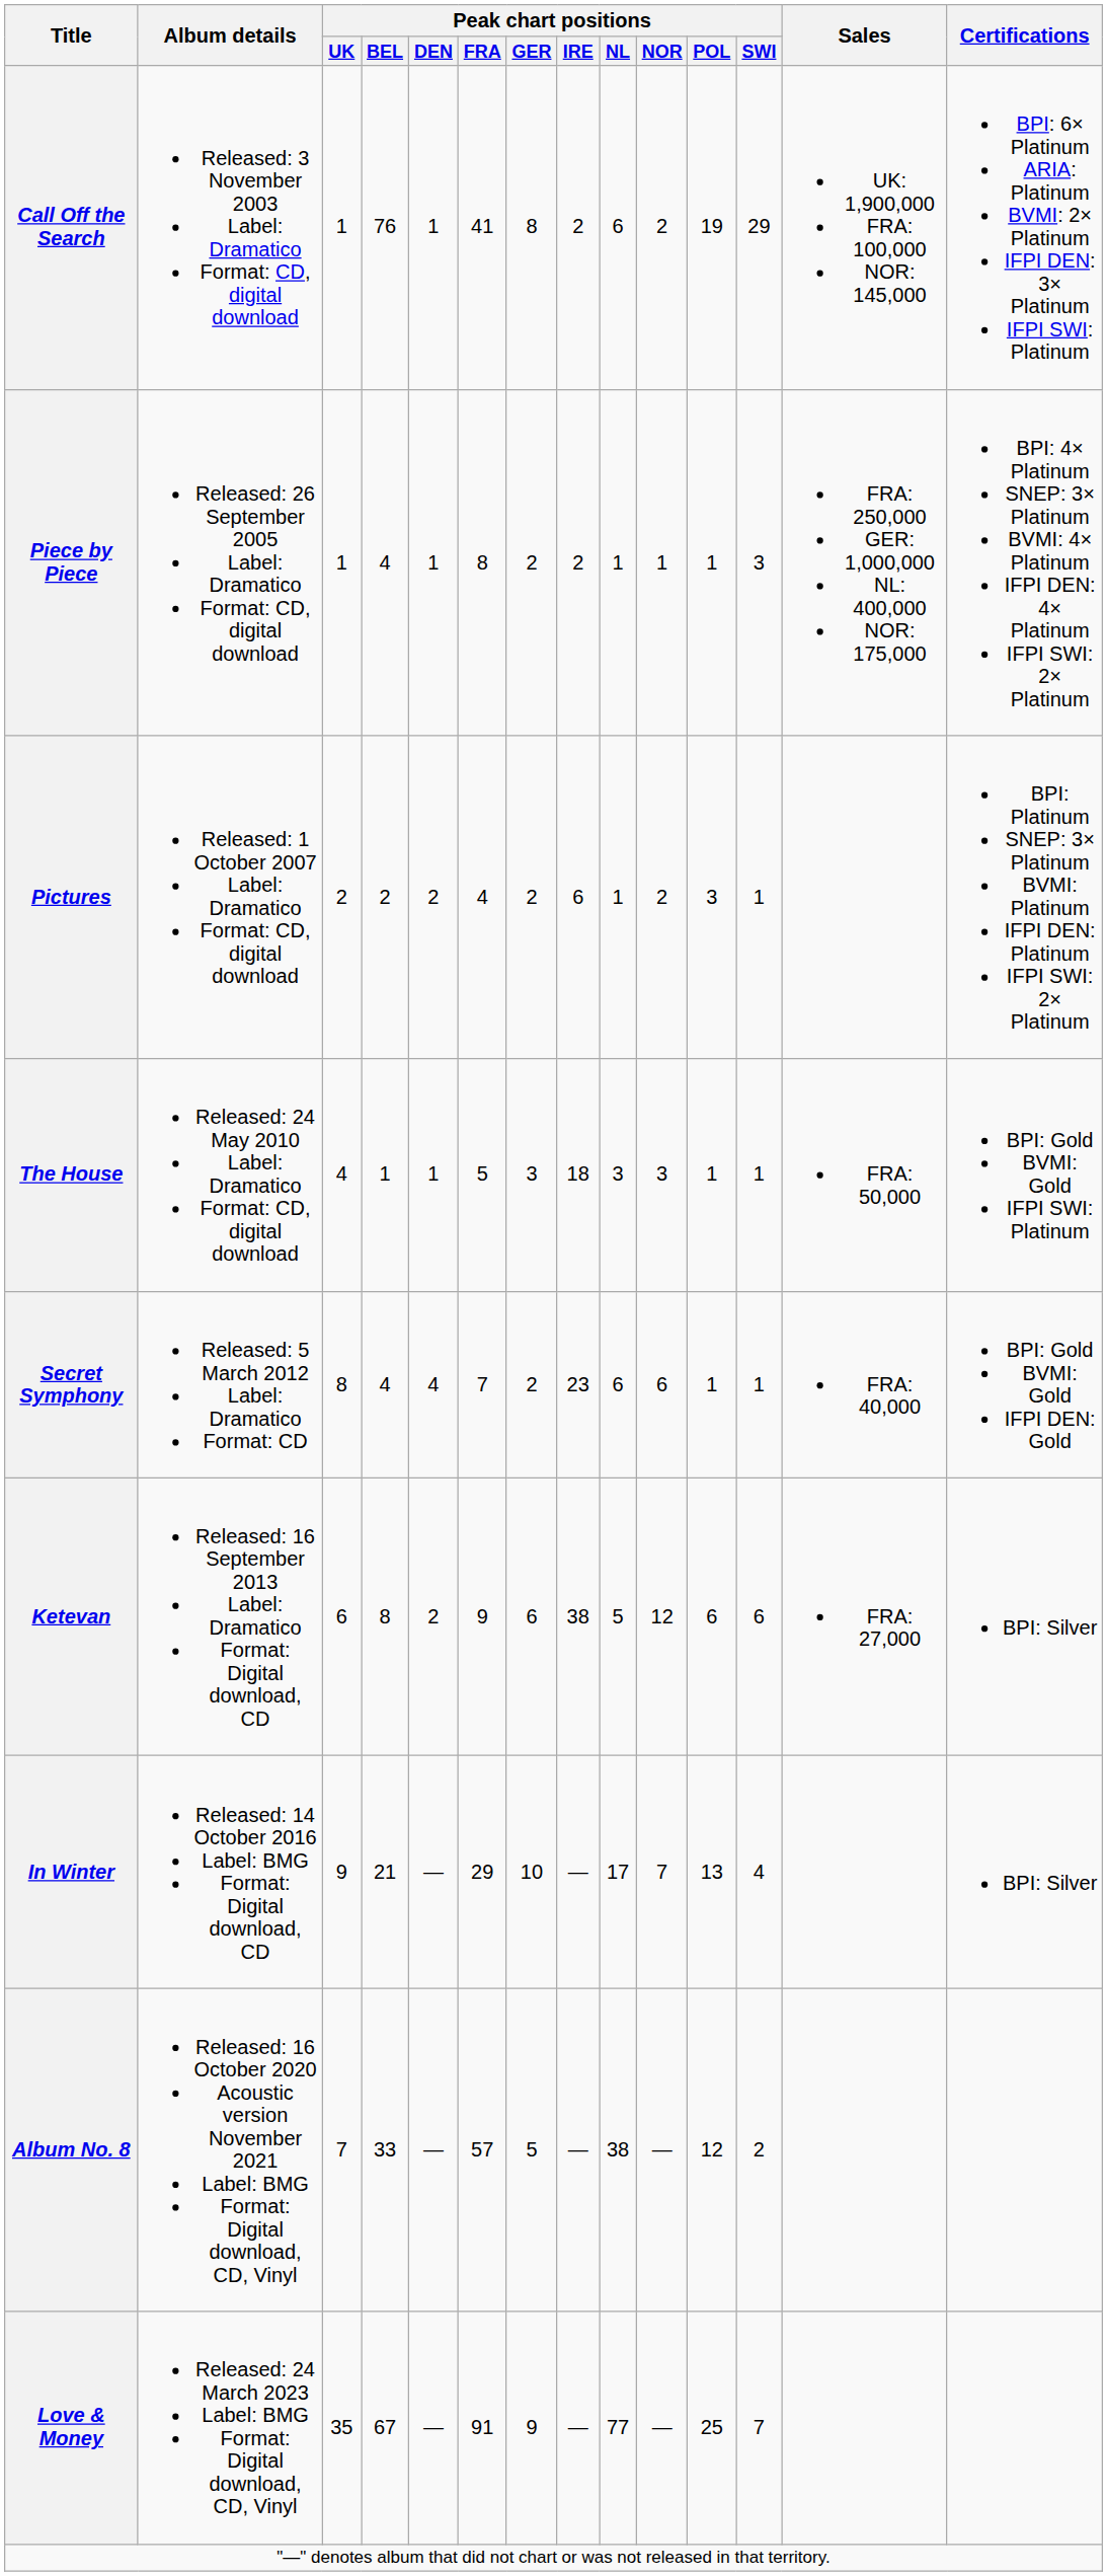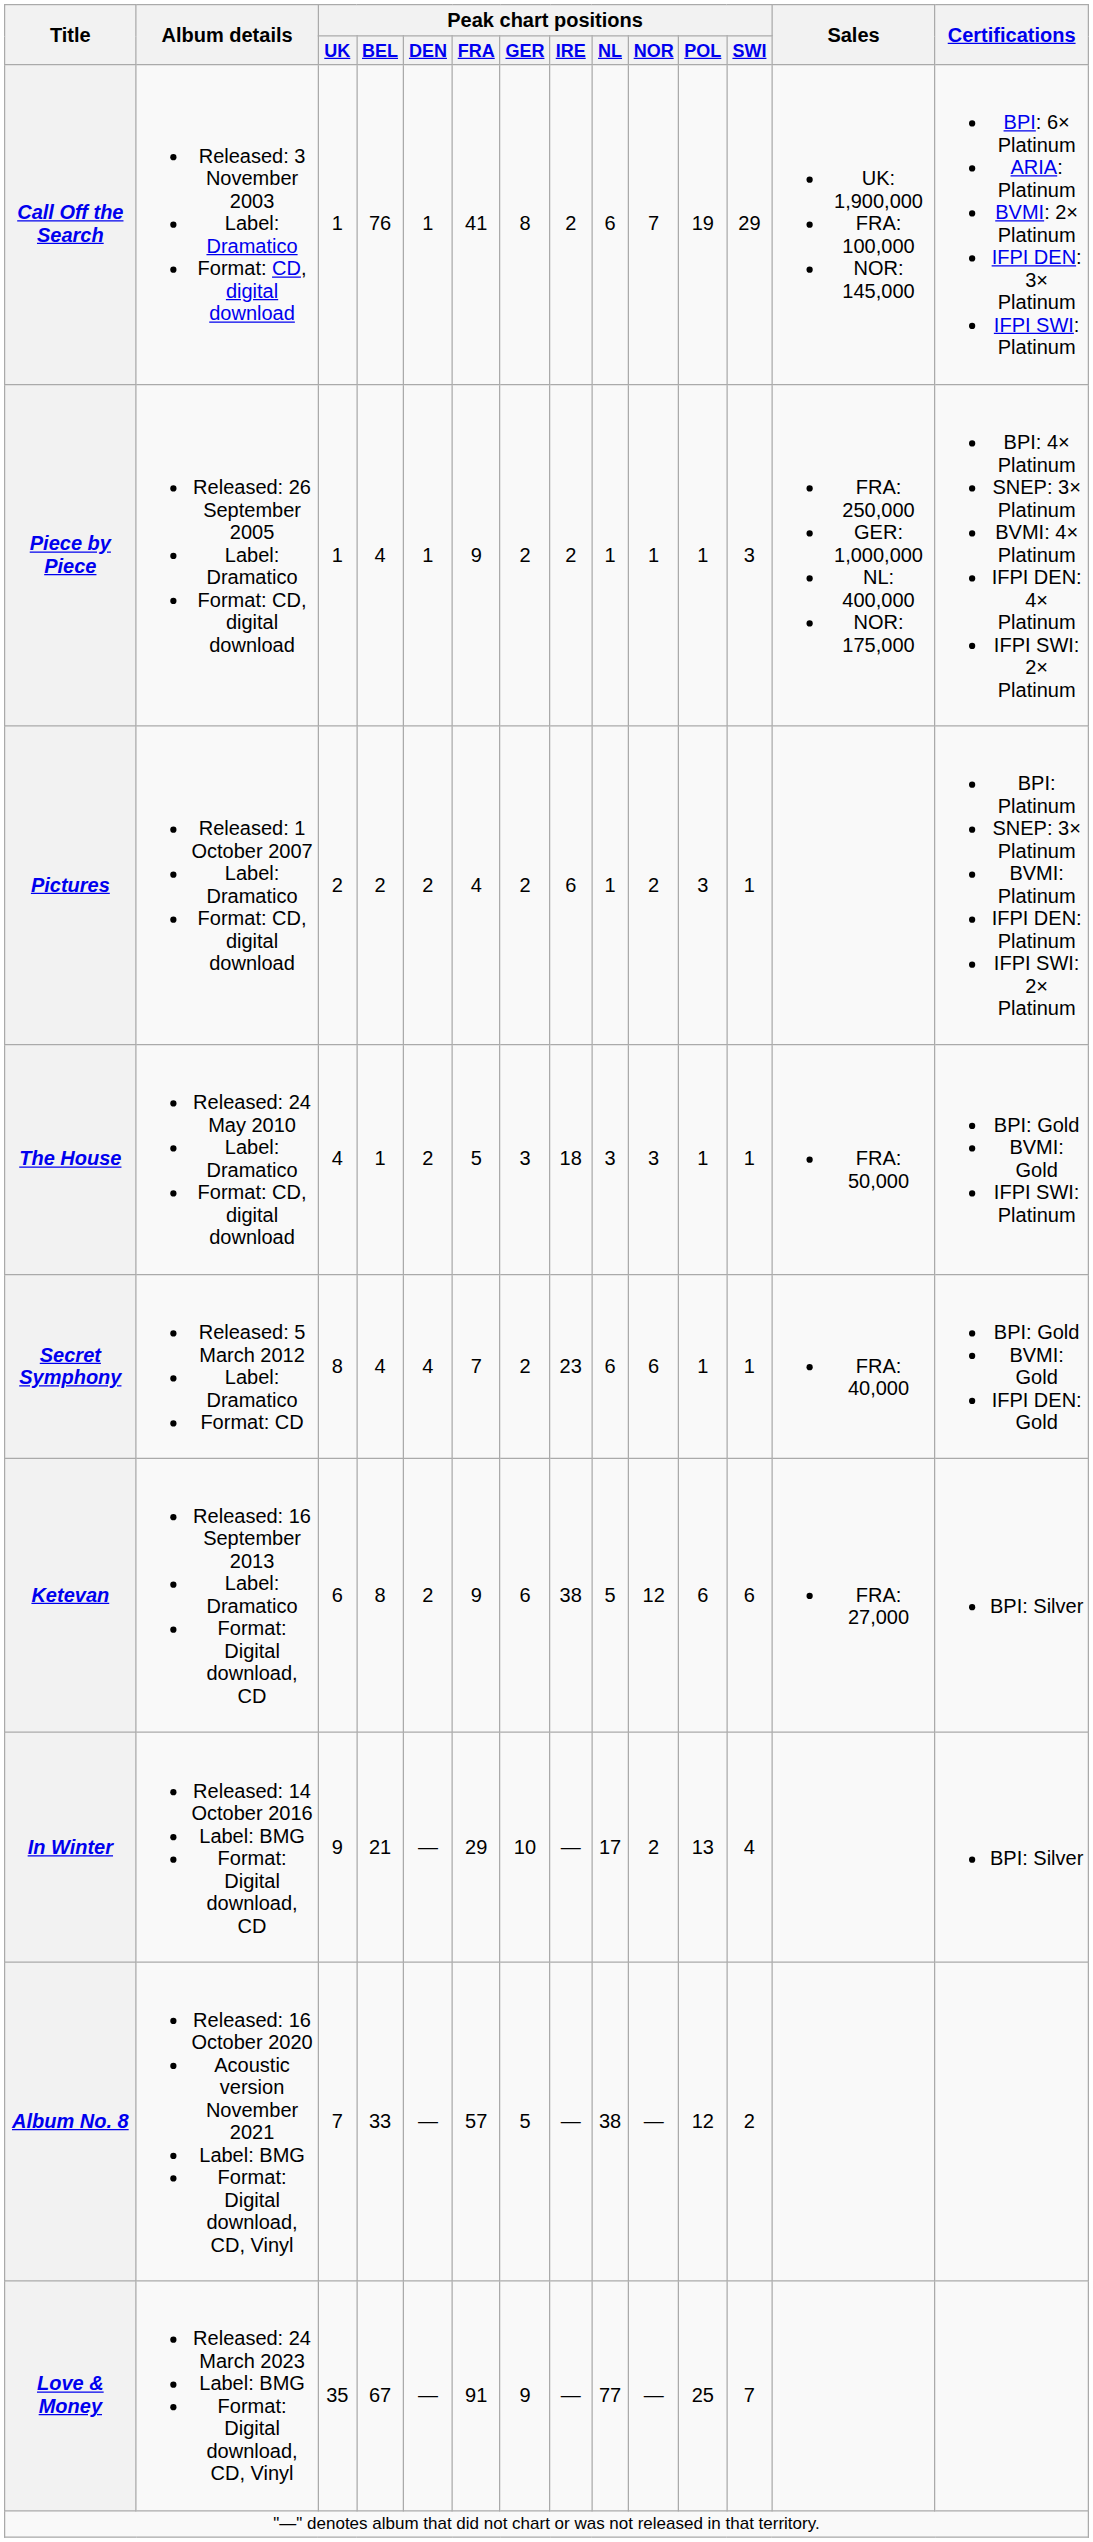Call Off the Search | Peak chart positions / NOR: 2 -> 7
Piece by Piece | Peak chart positions / FRA: 8 -> 9
The House | Peak chart positions / DEN: 1 -> 2
In Winter | Peak chart positions / NOR: 7 -> 2
